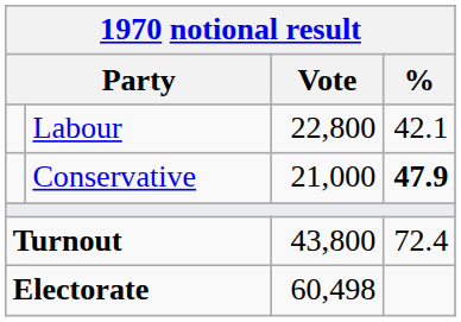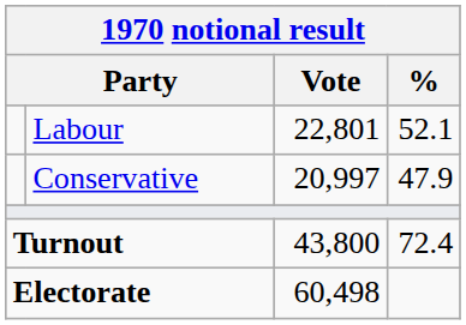Labour | Vote: 22,800 -> 22,801
Labour | %: 42.1 -> 52.1
Conservative | Vote: 21,000 -> 20,997
Conservative | %: bold -> normal
